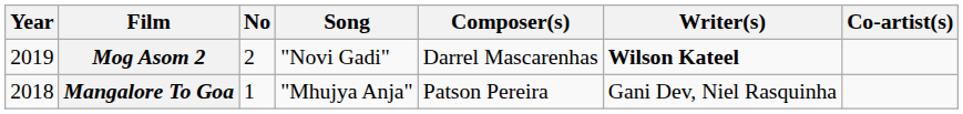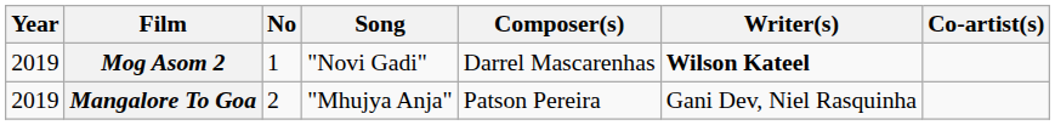Mog Asom 2 | No: 2 -> 1
Mangalore To Goa | Year: 2018 -> 2019
Mangalore To Goa | No: 1 -> 2
